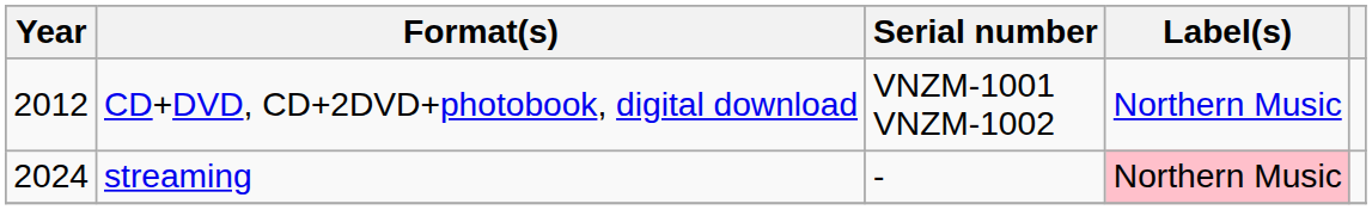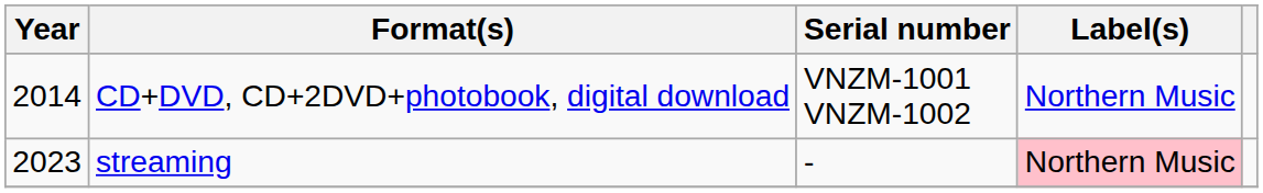CD+DVD, CD+2DVD+photobook, digital download | Year: 2012 -> 2014
streaming | Year: 2024 -> 2023
